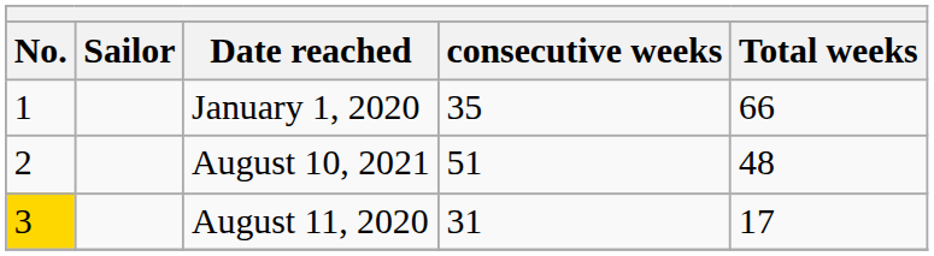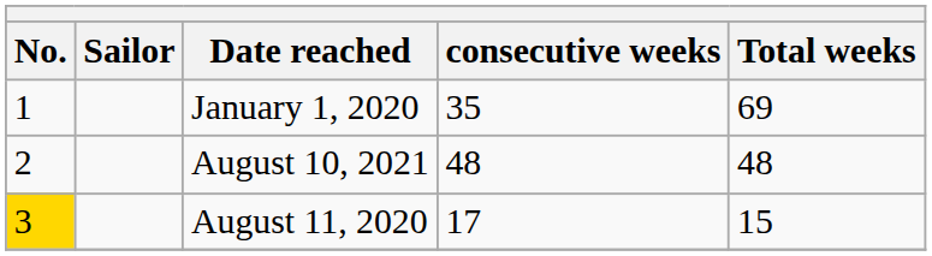January 1, 2020 | Total weeks: 66 -> 69
August 10, 2021 | consecutive weeks: 51 -> 48
August 11, 2020 | consecutive weeks: 31 -> 17
August 11, 2020 | Total weeks: 17 -> 15
